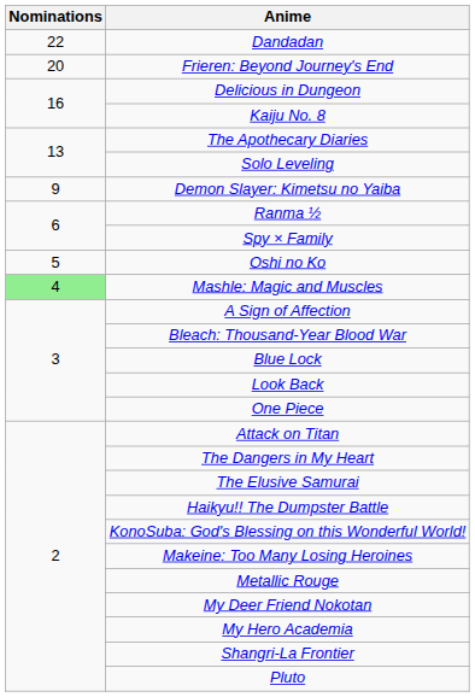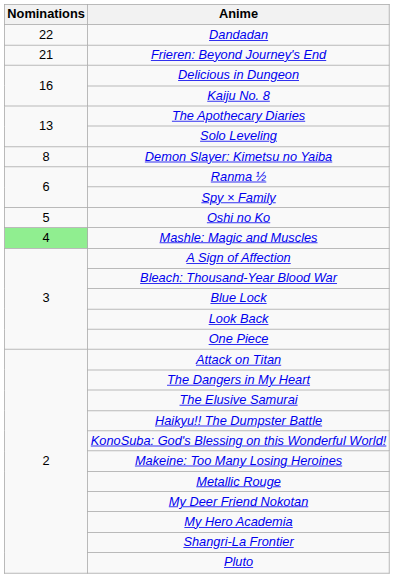Frieren: Beyond Journey's End | Nominations: 20 -> 21
Demon Slayer: Kimetsu no Yaiba | Nominations: 9 -> 8
